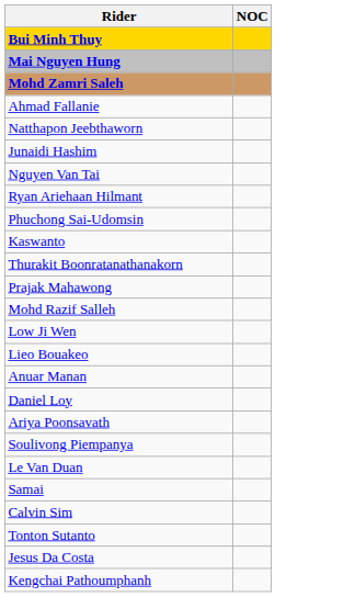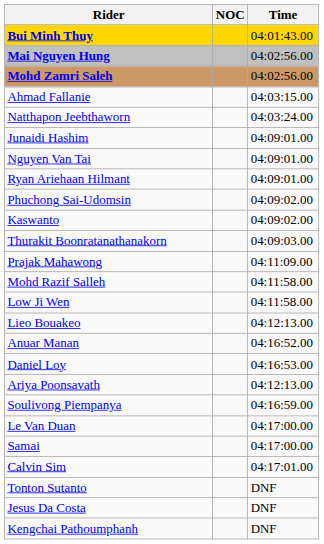+ column: Time | 04:01:43.00 | 04:02:56.00 | 04:02:56.00 | 04:03:15.00 | 04:03:24.00 | 04:09:01.00 | 04:09:01.00 | 04:09:01.00 | 04:09:02.00 | 04:09:02.00 | 04:09:03.00 | 04:11:09.00 | 04:11:58.00 | 04:11:58.00 | 04:12:13.00 | 04:16:52.00 | 04:16:53.00 | 04:12:13.00 | 04:16:59.00 | 04:17:00.00 | 04:17:00.00 | 04:17:01.00 | DNF | DNF | DNF
